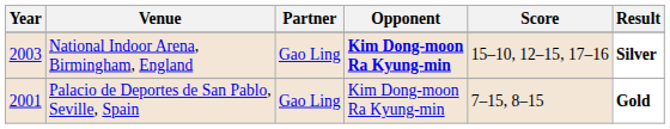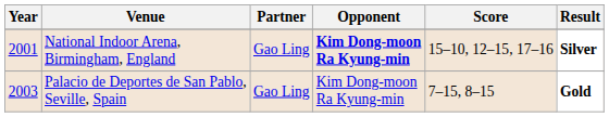National Indoor Arena, Birmingham, England | Year: 2003 -> 2001
Palacio de Deportes de San Pablo, Seville, Spain | Year: 2001 -> 2003
